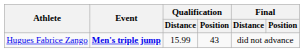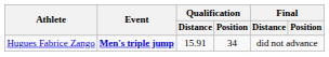Hugues Fabrice Zango | Qualification / Distance: 15.99 -> 15.91
Hugues Fabrice Zango | Qualification / Position: 43 -> 34
